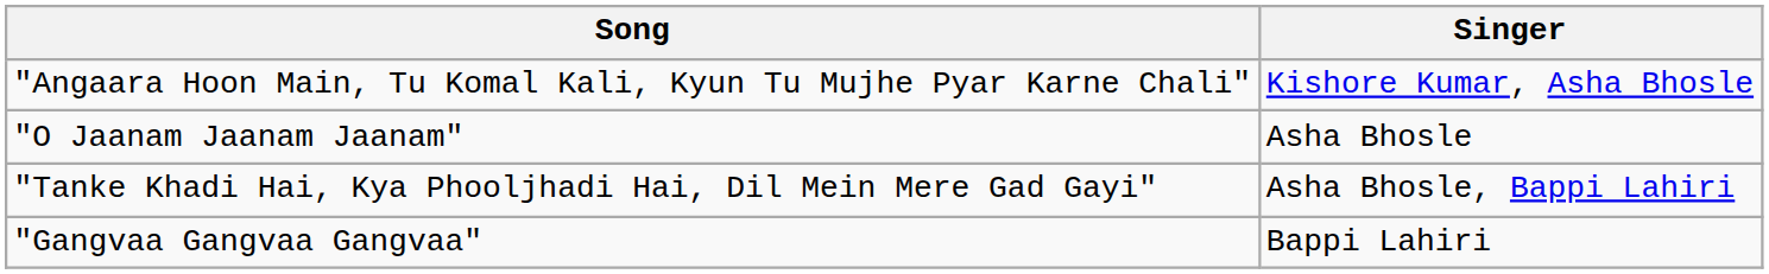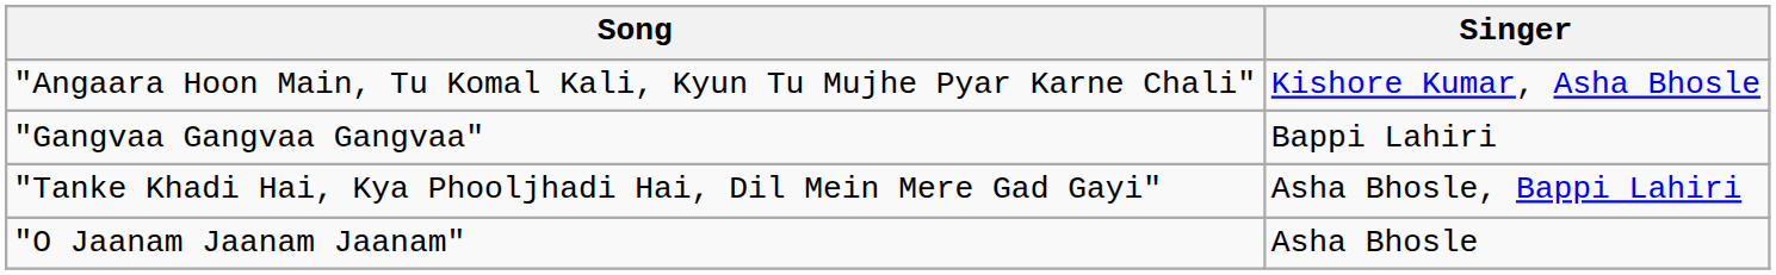rows swapped: "O Jaanam Jaanam Jaanam" <-> "Gangvaa Gangvaa Gangvaa"
